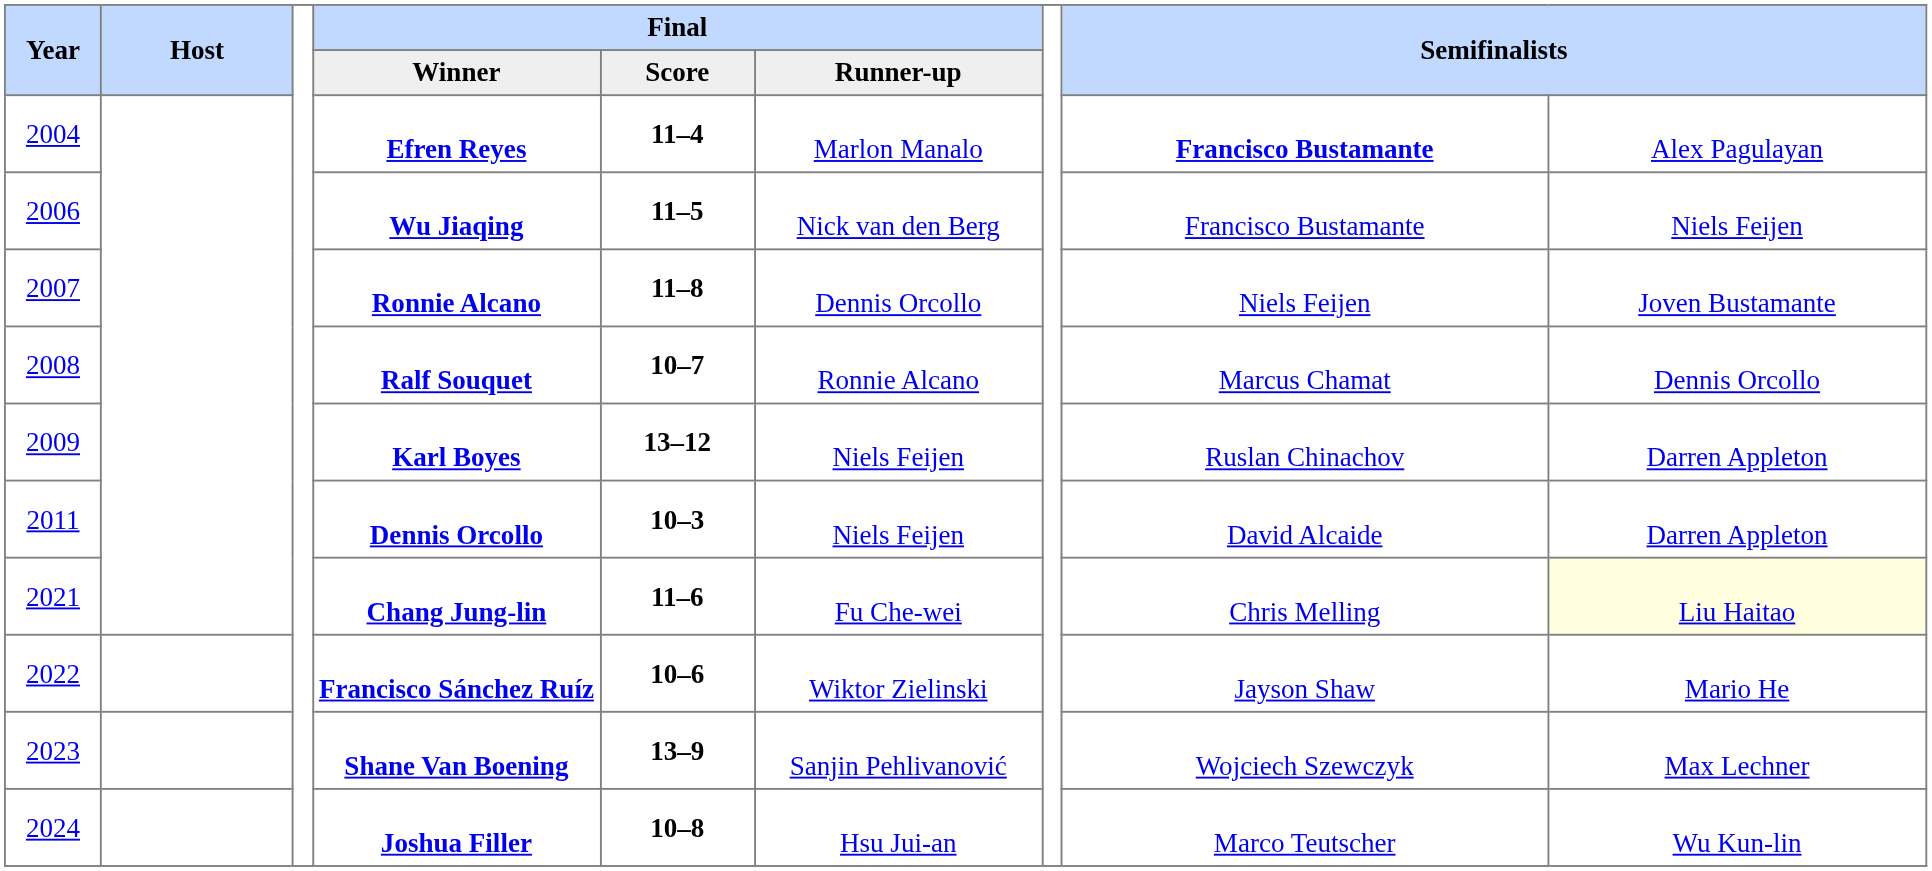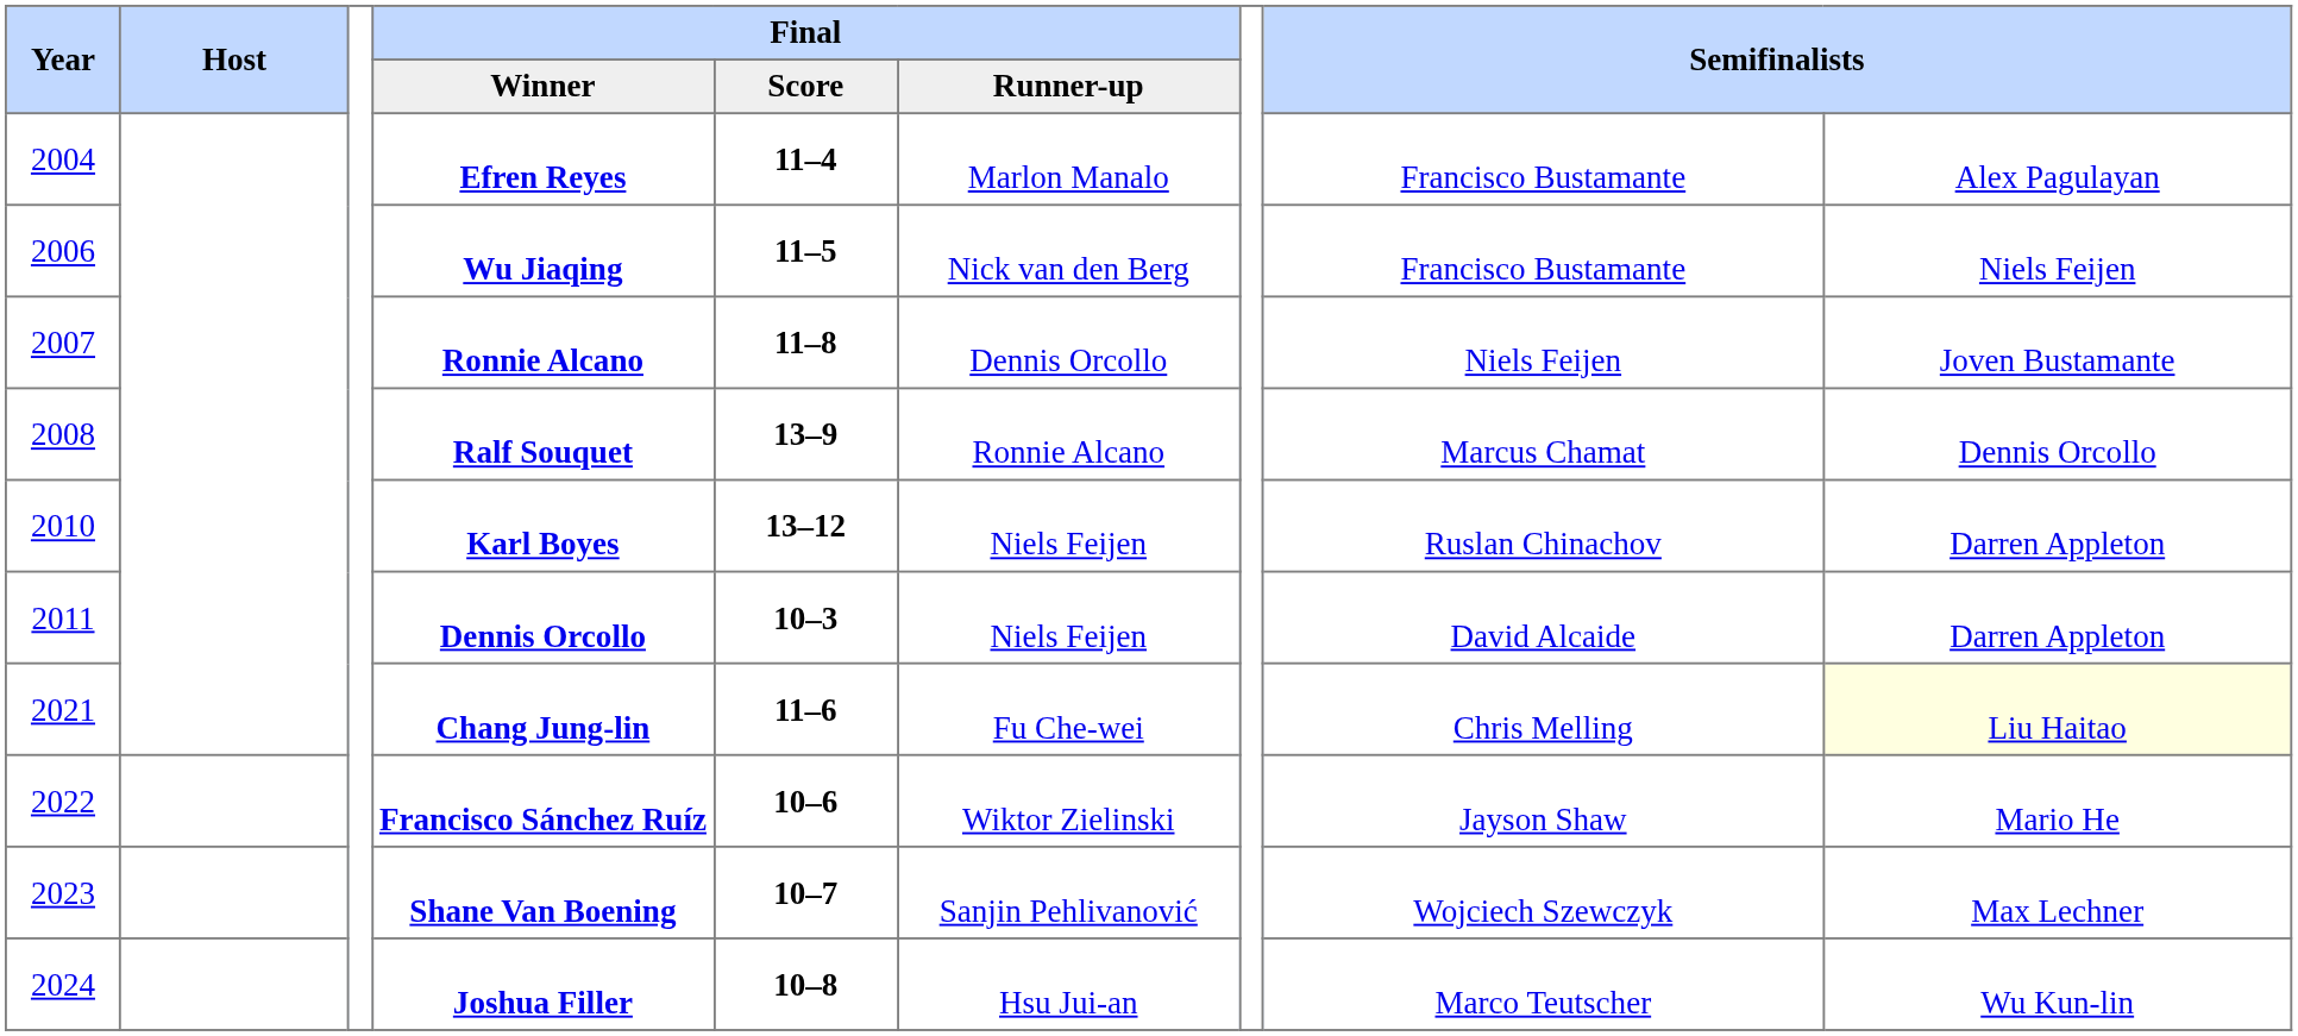Efren Reyes | column 8: bold -> normal
Ralf Souquet | Final / Score: 10–7 -> 13–9
Karl Boyes | Year: 2009 -> 2010
Shane Van Boening | Final / Score: 13–9 -> 10–7
